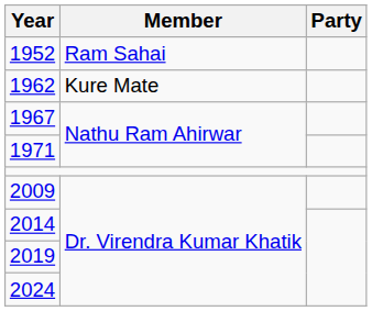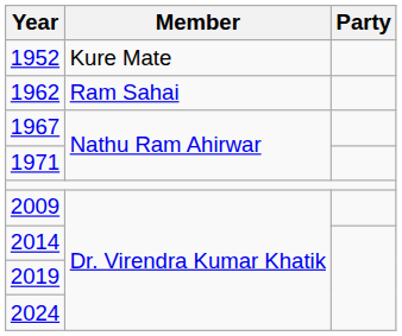1952 | Member: Ram Sahai -> Kure Mate
1962 | Member: Kure Mate -> Ram Sahai
